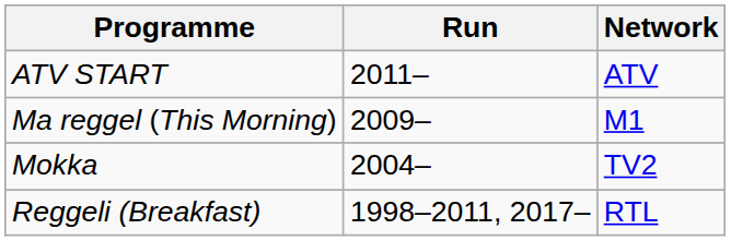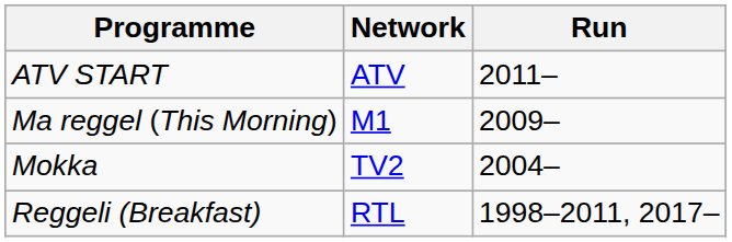columns swapped: Run <-> Network
